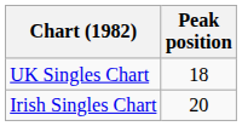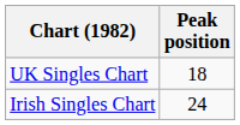Irish Singles Chart | Peak position: 20 -> 24
